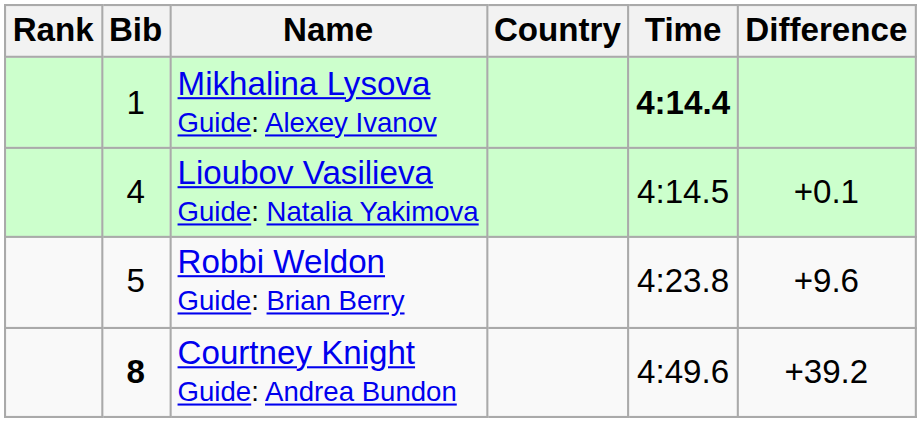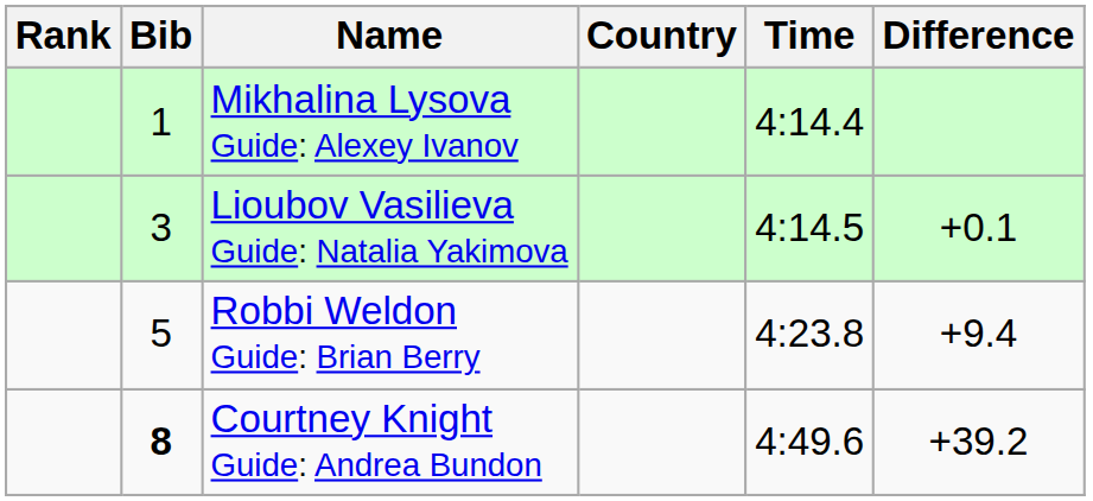Mikhalina Lysova Guide: Alexey Ivanov | Time: bold -> normal
Lioubov Vasilieva Guide: Natalia Yakimova | Bib: 4 -> 3
Robbi Weldon Guide: Brian Berry | Difference: +9.6 -> +9.4
